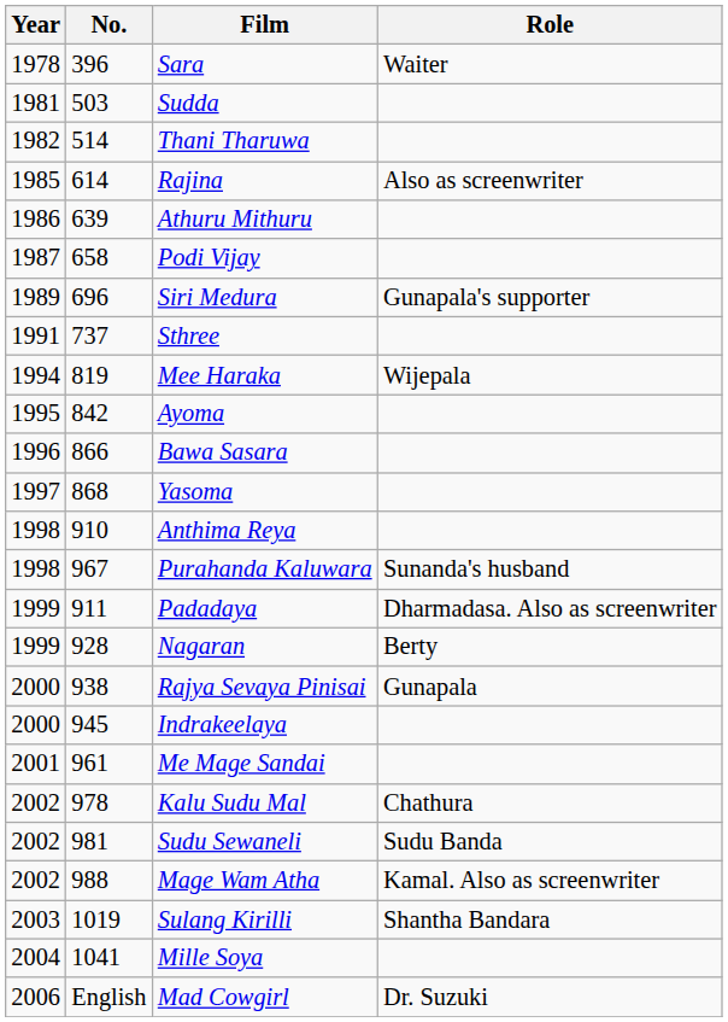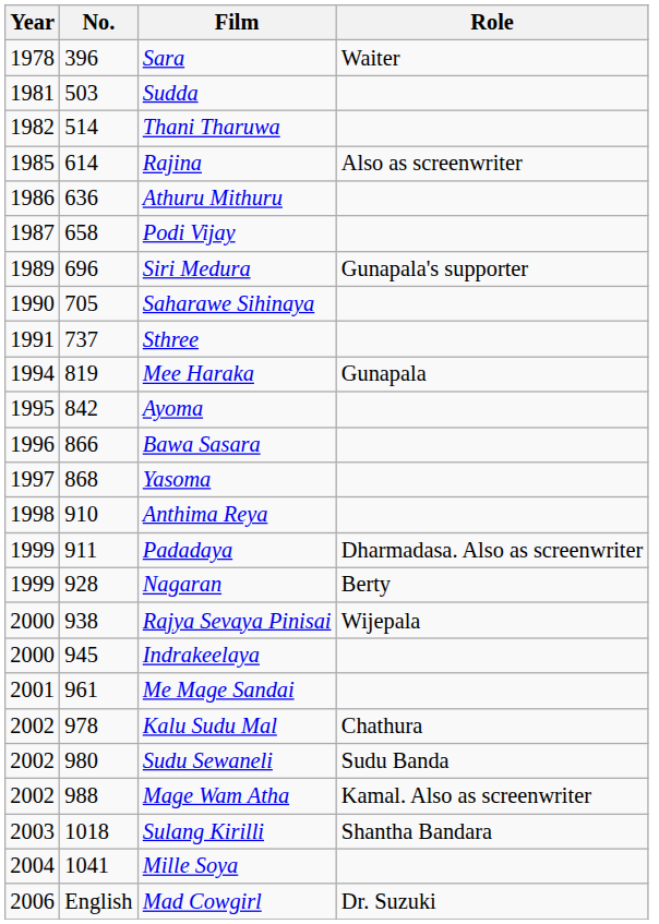Athuru Mithuru | No.: 639 -> 636
+ row: 1990 | 705 | Saharawe Sihinaya
Mee Haraka | Role: Wijepala -> Gunapala
- row: 1998 | 967 | Purahanda Kaluwara | Sunanda's husband
Rajya Sevaya Pinisai | Role: Gunapala -> Wijepala
Sudu Sewaneli | No.: 981 -> 980
Sulang Kirilli | No.: 1019 -> 1018
